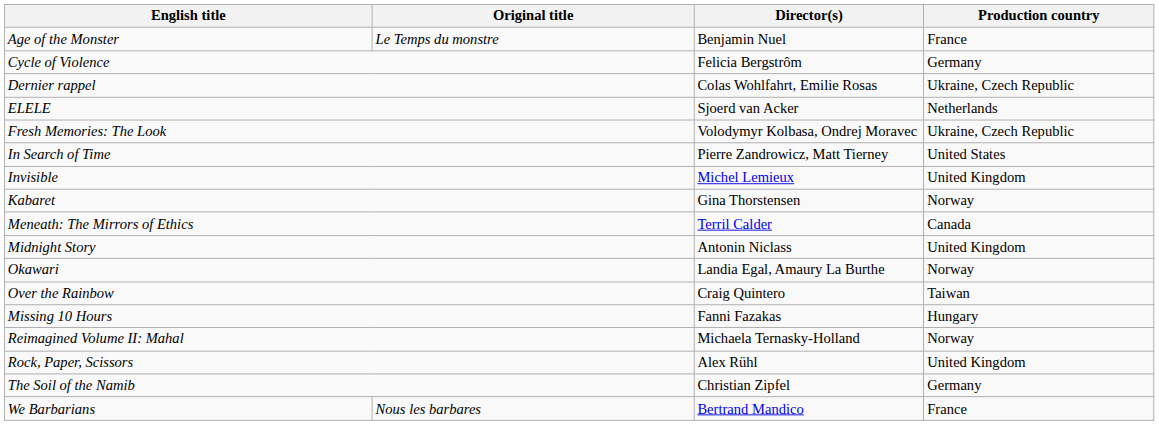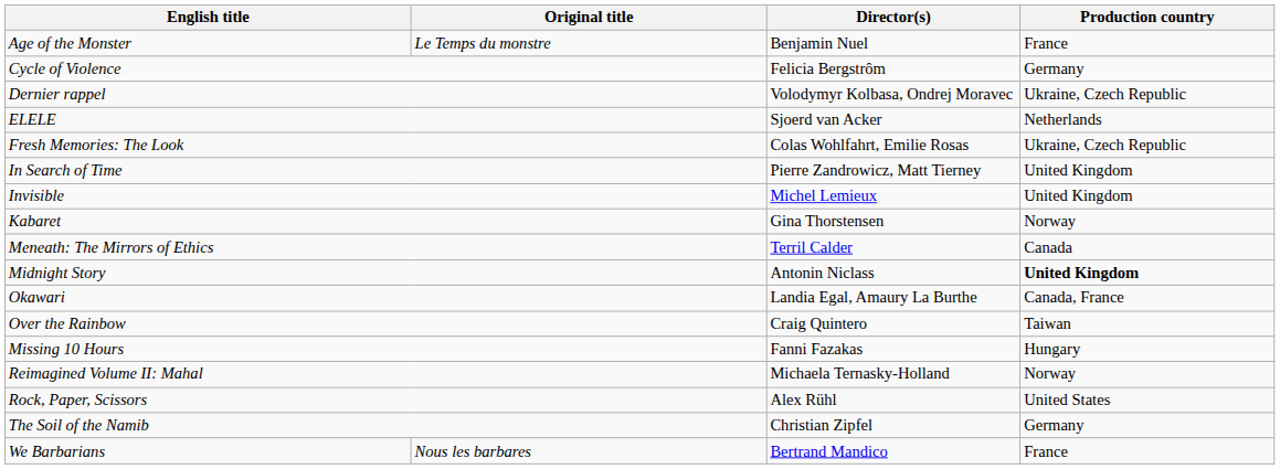Dernier rappel | Director(s): Colas Wohlfahrt, Emilie Rosas -> Volodymyr Kolbasa, Ondrej Moravec
Fresh Memories: The Look | Director(s): Volodymyr Kolbasa, Ondrej Moravec -> Colas Wohlfahrt, Emilie Rosas
In Search of Time | Production country: United States -> United Kingdom
Midnight Story | Production country: normal -> bold
Okawari | Production country: Norway -> Canada, France
Rock, Paper, Scissors | Production country: United Kingdom -> United States
